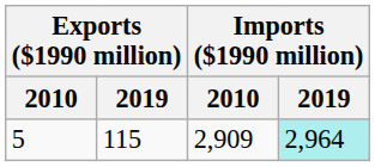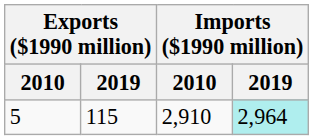5 | Imports ($1990 million) / 2010: 2,909 -> 2,910
